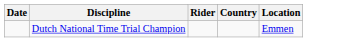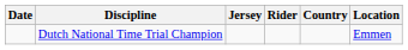+ column: Jersey
